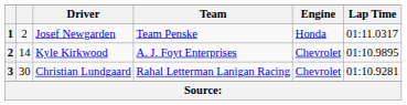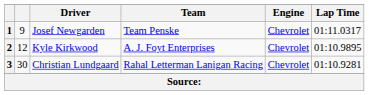Josef Newgarden | column 2: 2 -> 9
Josef Newgarden | Engine: Honda -> Chevrolet
Kyle Kirkwood | column 2: 14 -> 12
